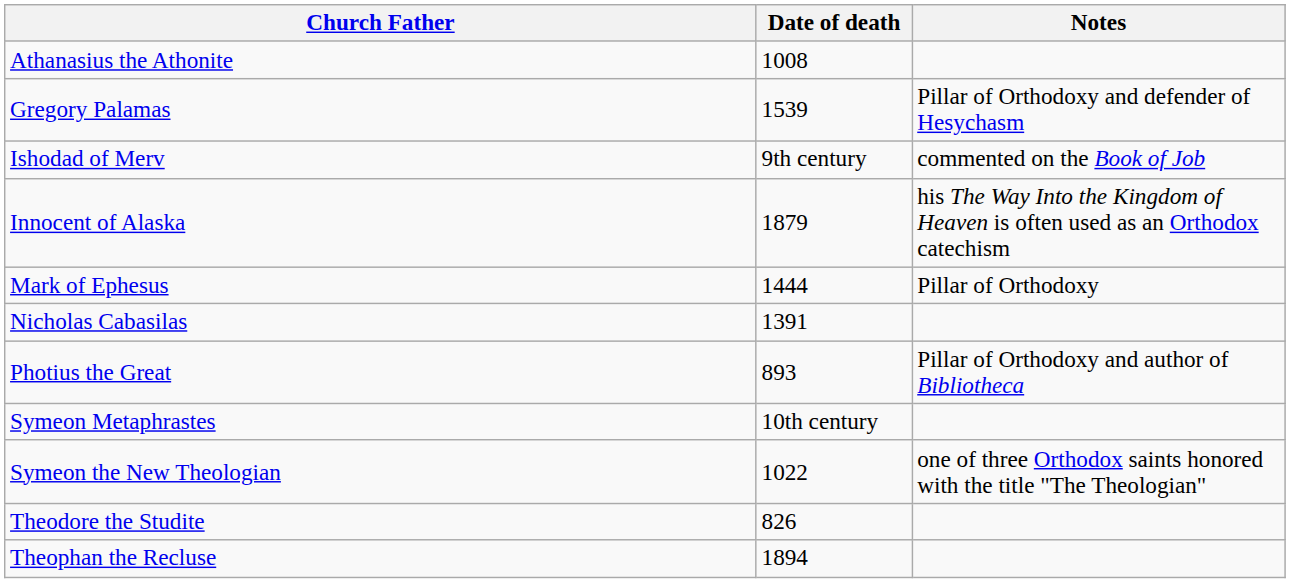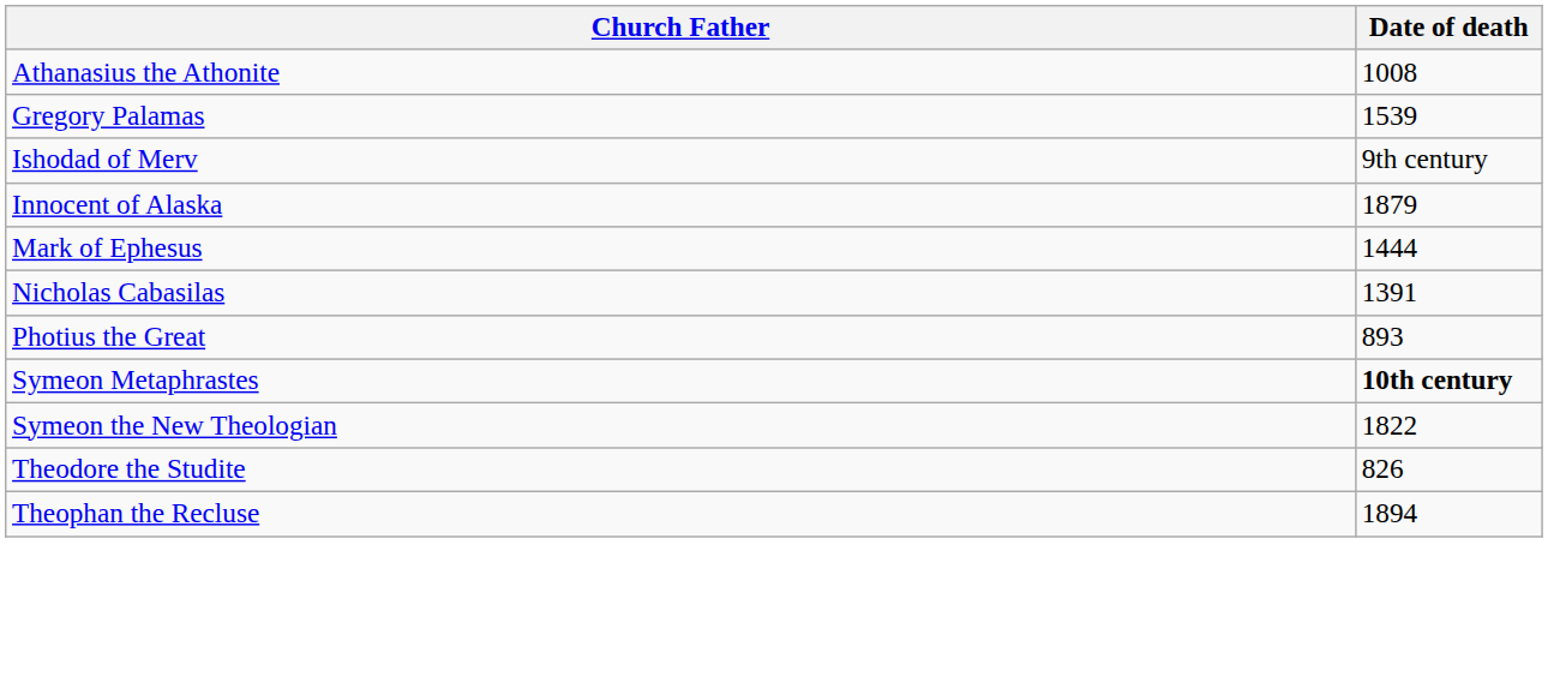- column: Notes | Pillar of Orthodoxy and defender of Hesychasm | commented on the Book of Job | his The Way Into the Kingdom of Heaven is often used as an Orthodox catechism | Pillar of Orthodoxy | Pillar of Orthodoxy and author of Bibliotheca | one of three Orthodox saints honored with the title "The Theologian"
Symeon Metaphrastes | Date of death: normal -> bold
Symeon the New Theologian | Date of death: 1022 -> 1822
